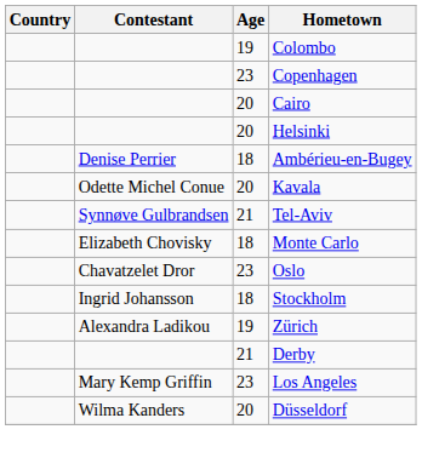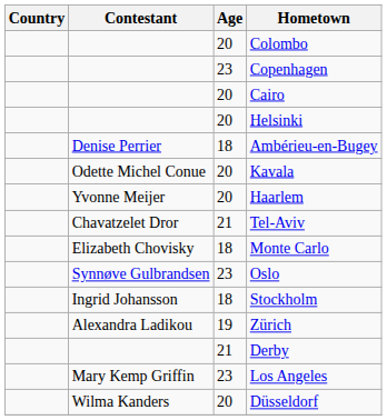Colombo | Age: 19 -> 20
+ row: Yvonne Meijer | 20 | Haarlem
Tel-Aviv | Contestant: Synnøve Gulbrandsen -> Chavatzelet Dror
Oslo | Contestant: Chavatzelet Dror -> Synnøve Gulbrandsen
